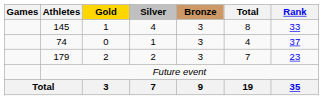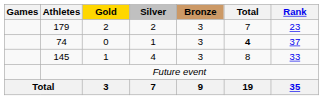rows swapped: 179 <-> 145
74 | Total: normal -> bold
